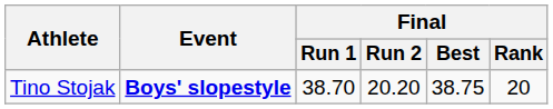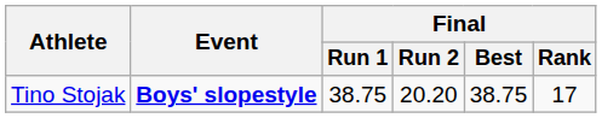Tino Stojak | Final / Run 1: 38.70 -> 38.75
Tino Stojak | Final / Rank: 20 -> 17
